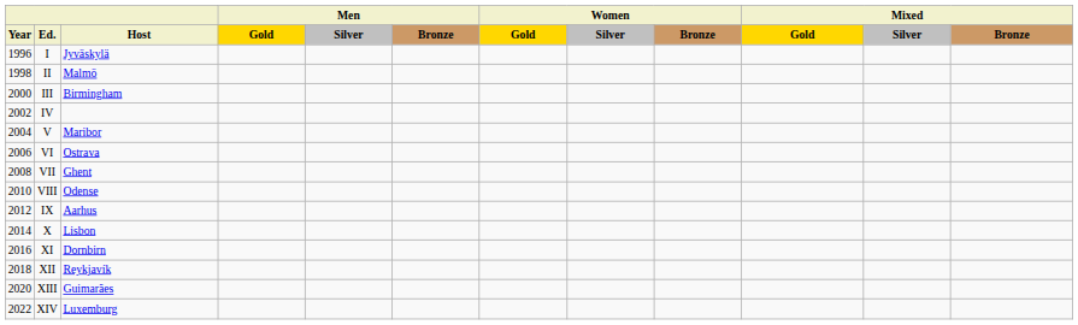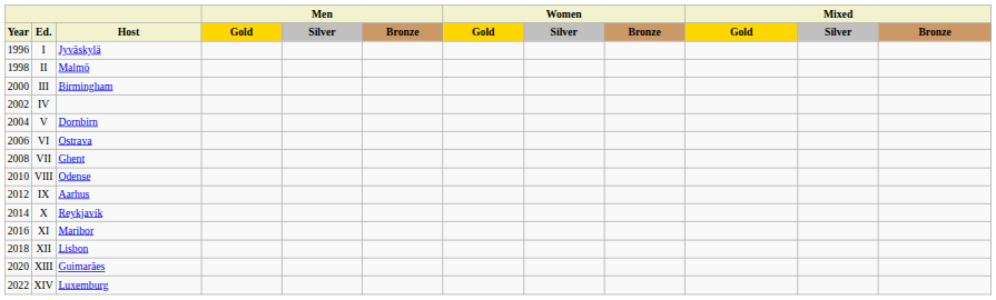V | Host: Maribor -> Dornbirn
X | Host: Lisbon -> Reykjavík
XI | Host: Dornbirn -> Maribor
XII | Host: Reykjavík -> Lisbon
